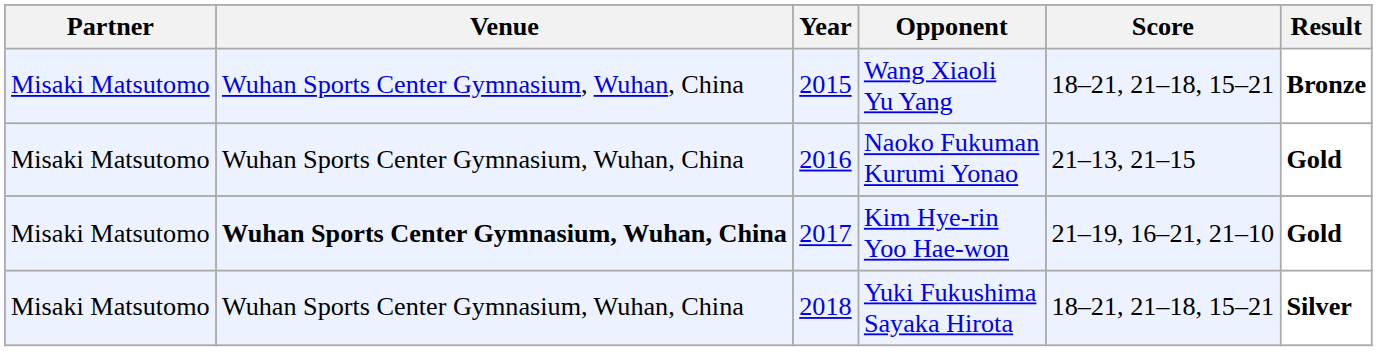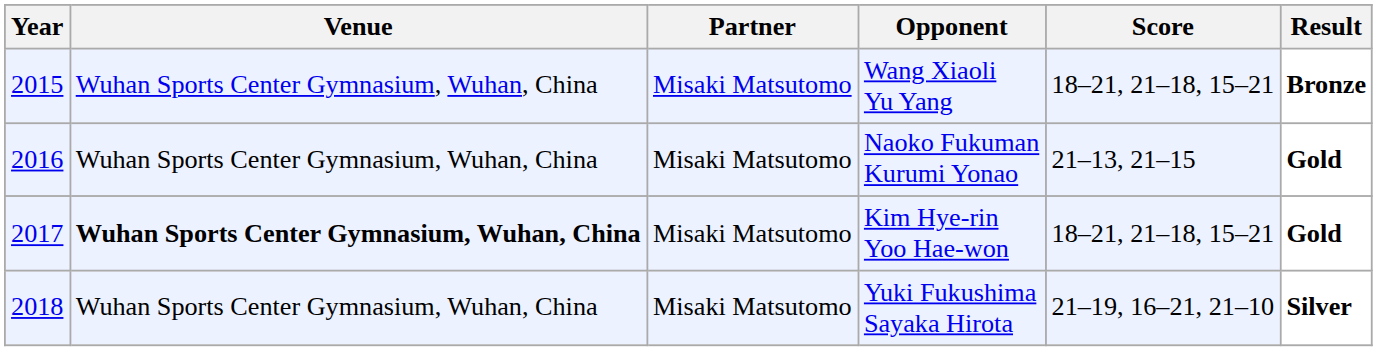columns swapped: Year <-> Partner
Kim Hye-rin Yoo Hae-won | Score: 21–19, 16–21, 21–10 -> 18–21, 21–18, 15–21
Yuki Fukushima Sayaka Hirota | Score: 18–21, 21–18, 15–21 -> 21–19, 16–21, 21–10
